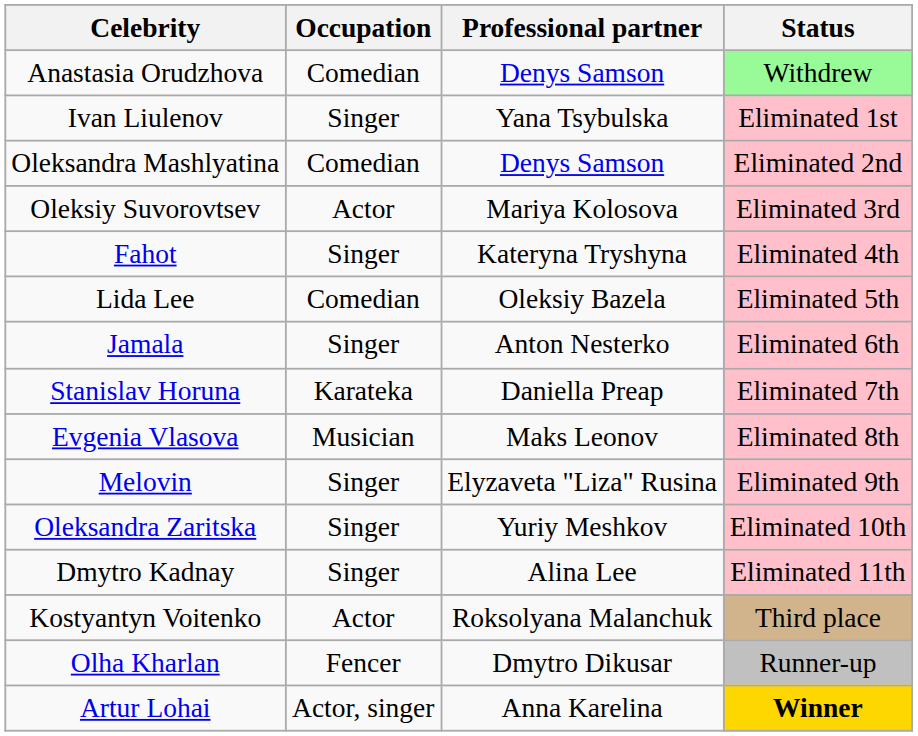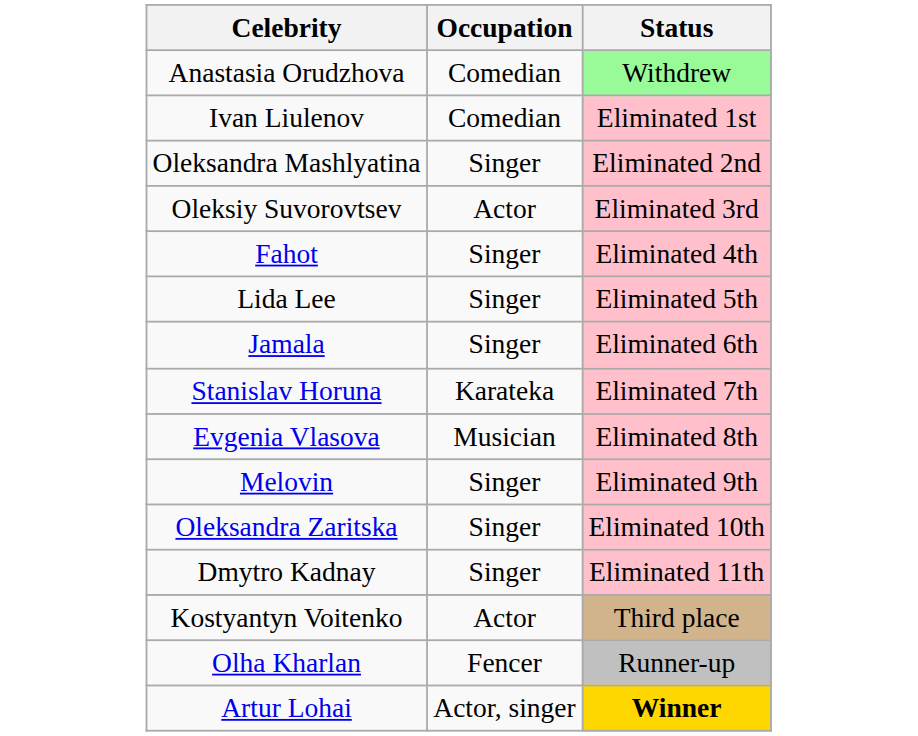- column: Professional partner | Denys Samson | Yana Tsybulska | Denys Samson | Mariya Kolosova | Kateryna Tryshyna | Oleksiy Bazela | Anton Nesterko | Daniella Preap | Maks Leonov | Elyzaveta "Liza" Rusina | Yuriy Meshkov | Alina Lee | Roksolyana Malanchuk | Dmytro Dikusar | Anna Karelina
Ivan Liulenov | Occupation: Singer -> Comedian
Oleksandra Mashlyatina | Occupation: Comedian -> Singer
Lida Lee | Occupation: Comedian -> Singer
